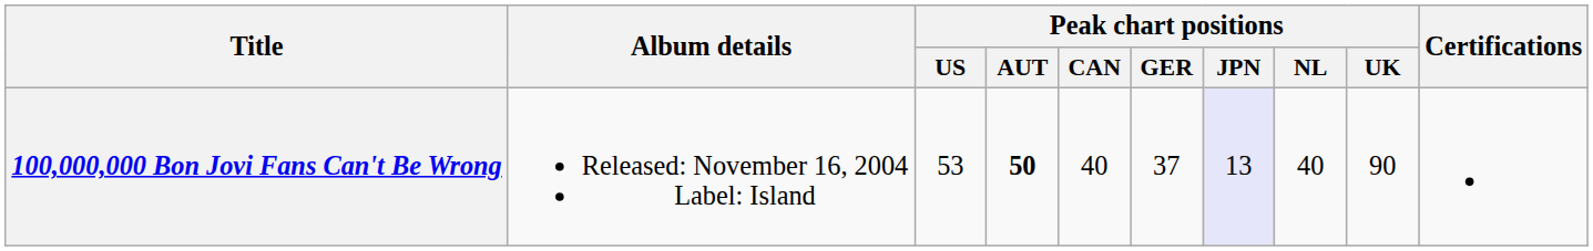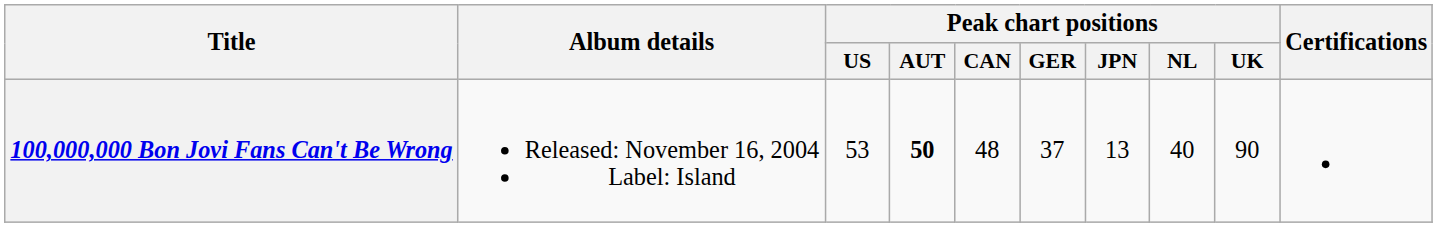100,000,000 Bon Jovi Fans Can't Be Wrong | Peak chart positions / CAN: 40 -> 48
100,000,000 Bon Jovi Fans Can't Be Wrong | Peak chart positions / JPN: lavender background -> no background
